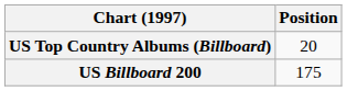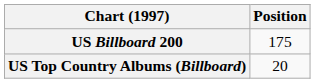rows swapped: US Billboard 200 <-> US Top Country Albums (Billboard)
